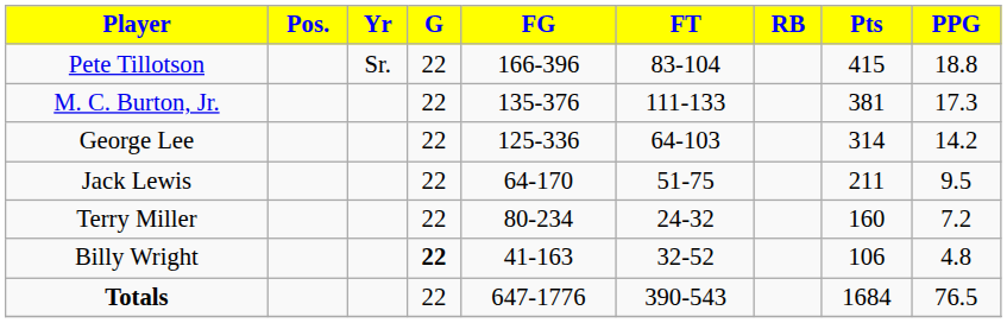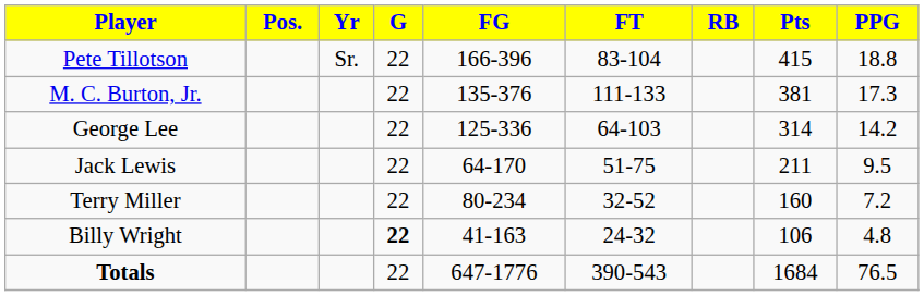Terry Miller | FT: 24-32 -> 32-52
Billy Wright | FT: 32-52 -> 24-32
